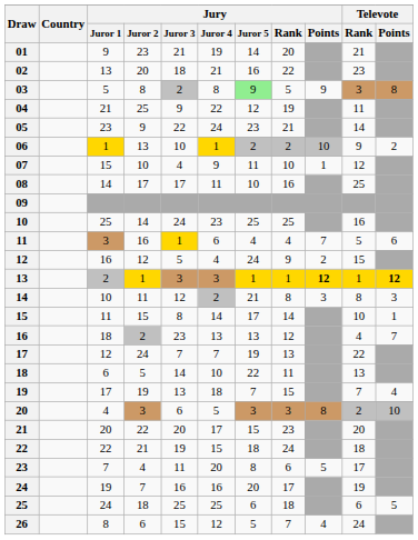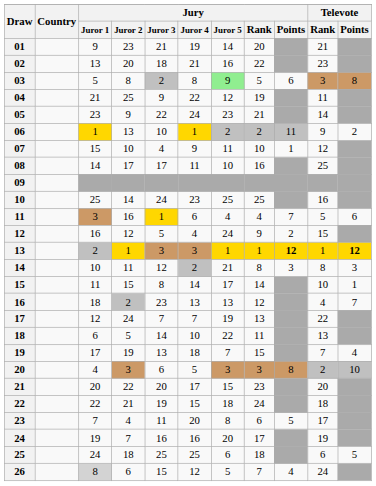03 | Jury / Points: 9 -> 6
06 | Jury / Points: 10 -> 11
26 | Jury / Juror 1: no background -> lightgrey background
